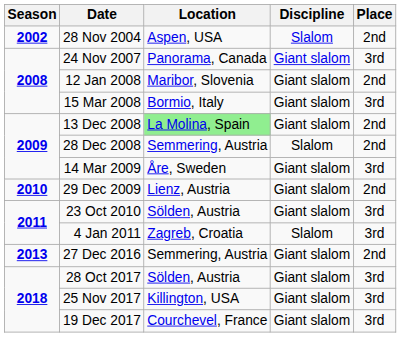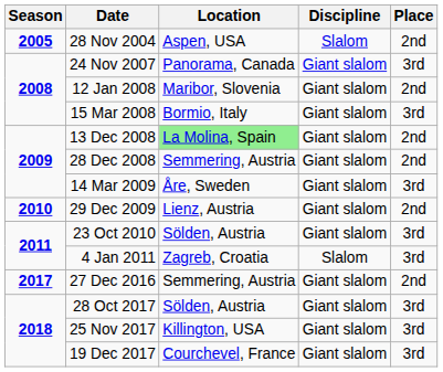28 Nov 2004 | Season: 2002 -> 2005
28 Dec 2008 | Discipline: Slalom -> Giant slalom
27 Dec 2016 | Season: 2013 -> 2017
